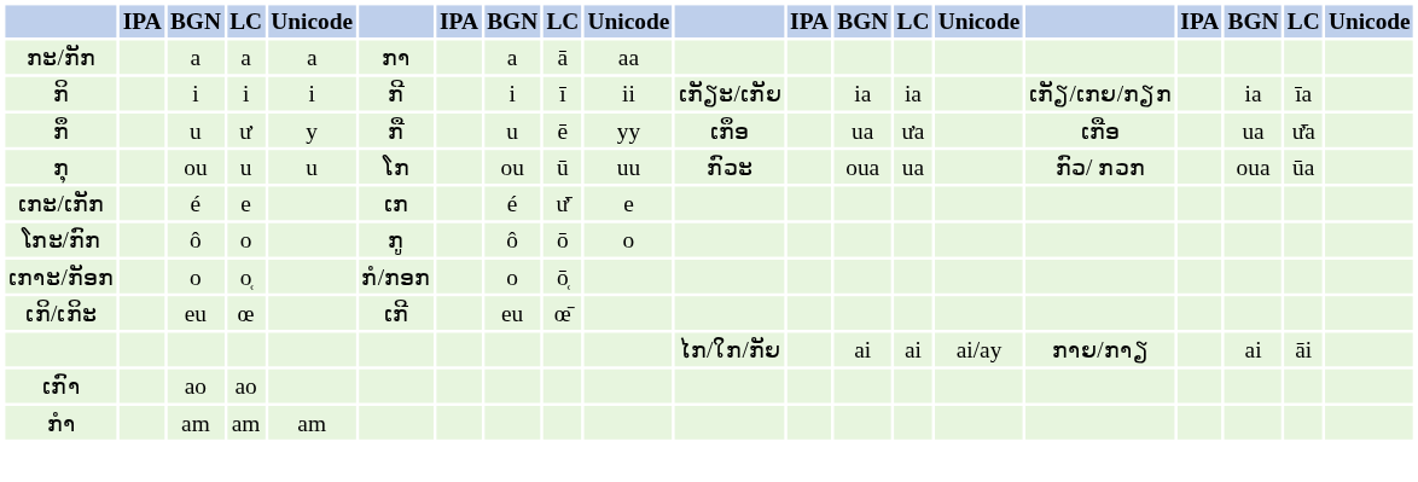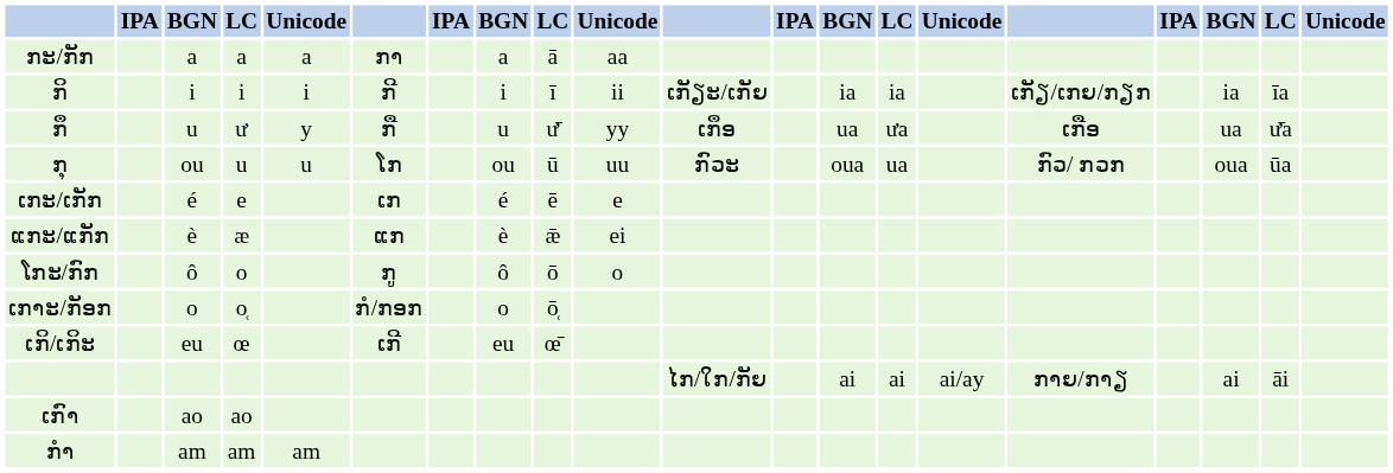ກຶ | column 9: ē -> ư̄
ເກະ/ເກັກ | column 9: ư̄ -> ē
+ row: ແກະ/ແກັກ | è | æ | ແກ | è | ǣ | ei
